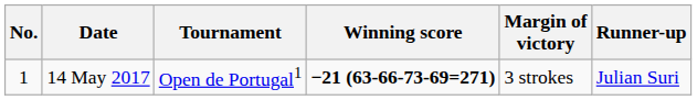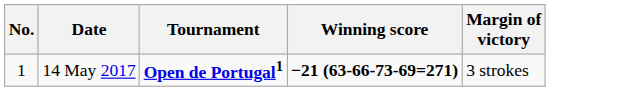- column: Runner-up | Julian Suri
14 May 2017 | Tournament: normal -> bold
